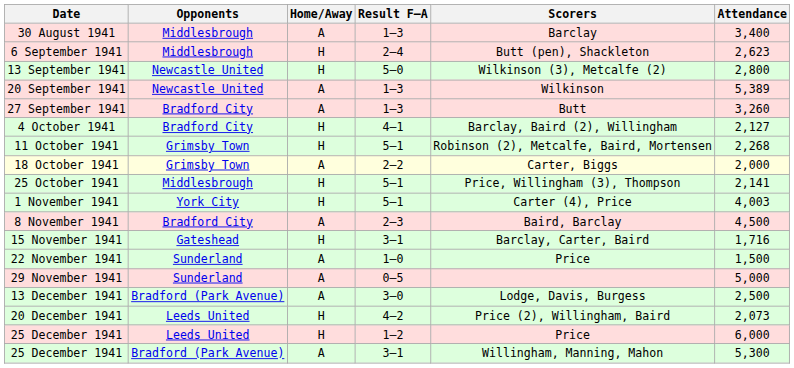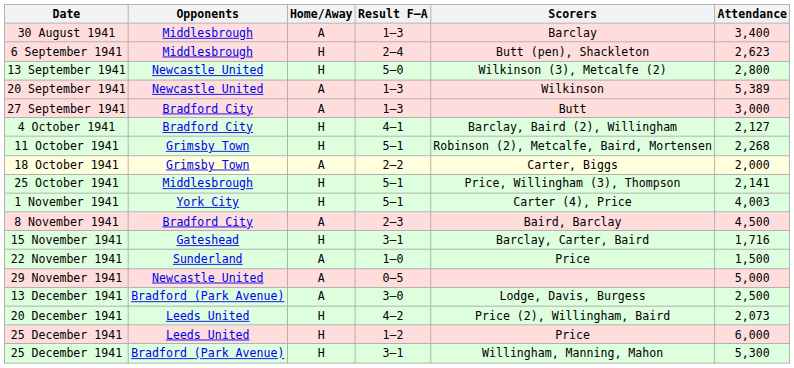27 September 1941 | Attendance: 3,260 -> 3,000
29 November 1941 | Opponents: Sunderland -> Newcastle United
25 December 1941 / 3–1 | Home/Away: A -> H
